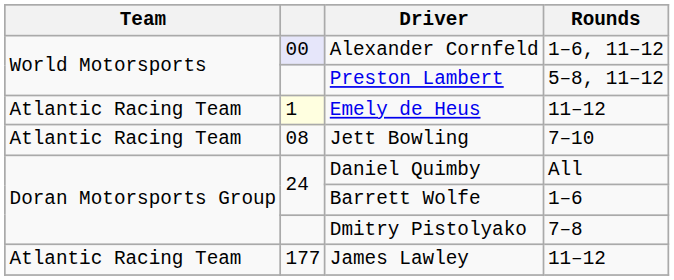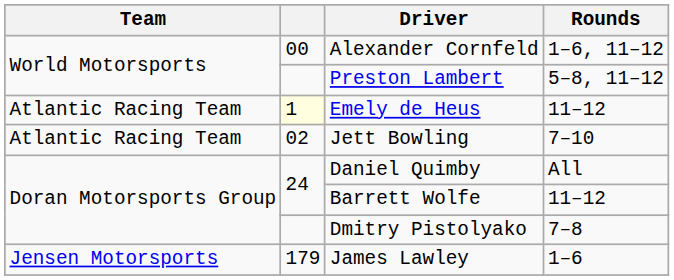Alexander Cornfeld | column 2: lavender background -> no background
Jett Bowling | column 2: 08 -> 02
Barrett Wolfe | Rounds: 1–6 -> 11–12
James Lawley | Team: Atlantic Racing Team -> Jensen Motorsports
James Lawley | column 2: 177 -> 179
James Lawley | Rounds: 11–12 -> 1–6
